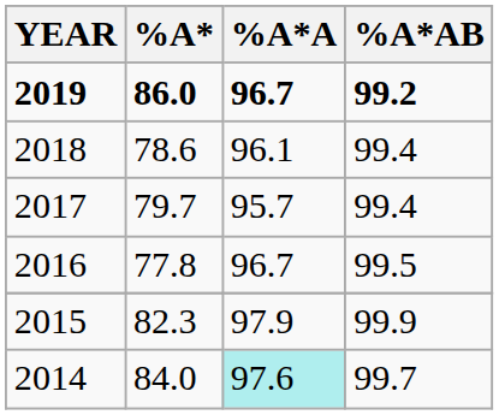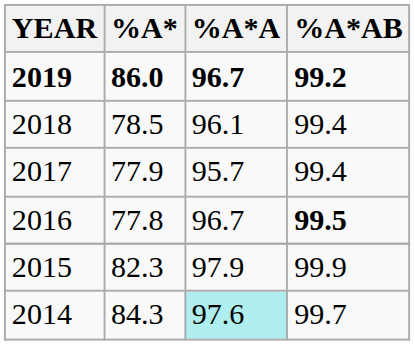2018 | %A*: 78.6 -> 78.5
2017 | %A*: 79.7 -> 77.9
2016 | %A*AB: normal -> bold
2014 | %A*: 84.0 -> 84.3
